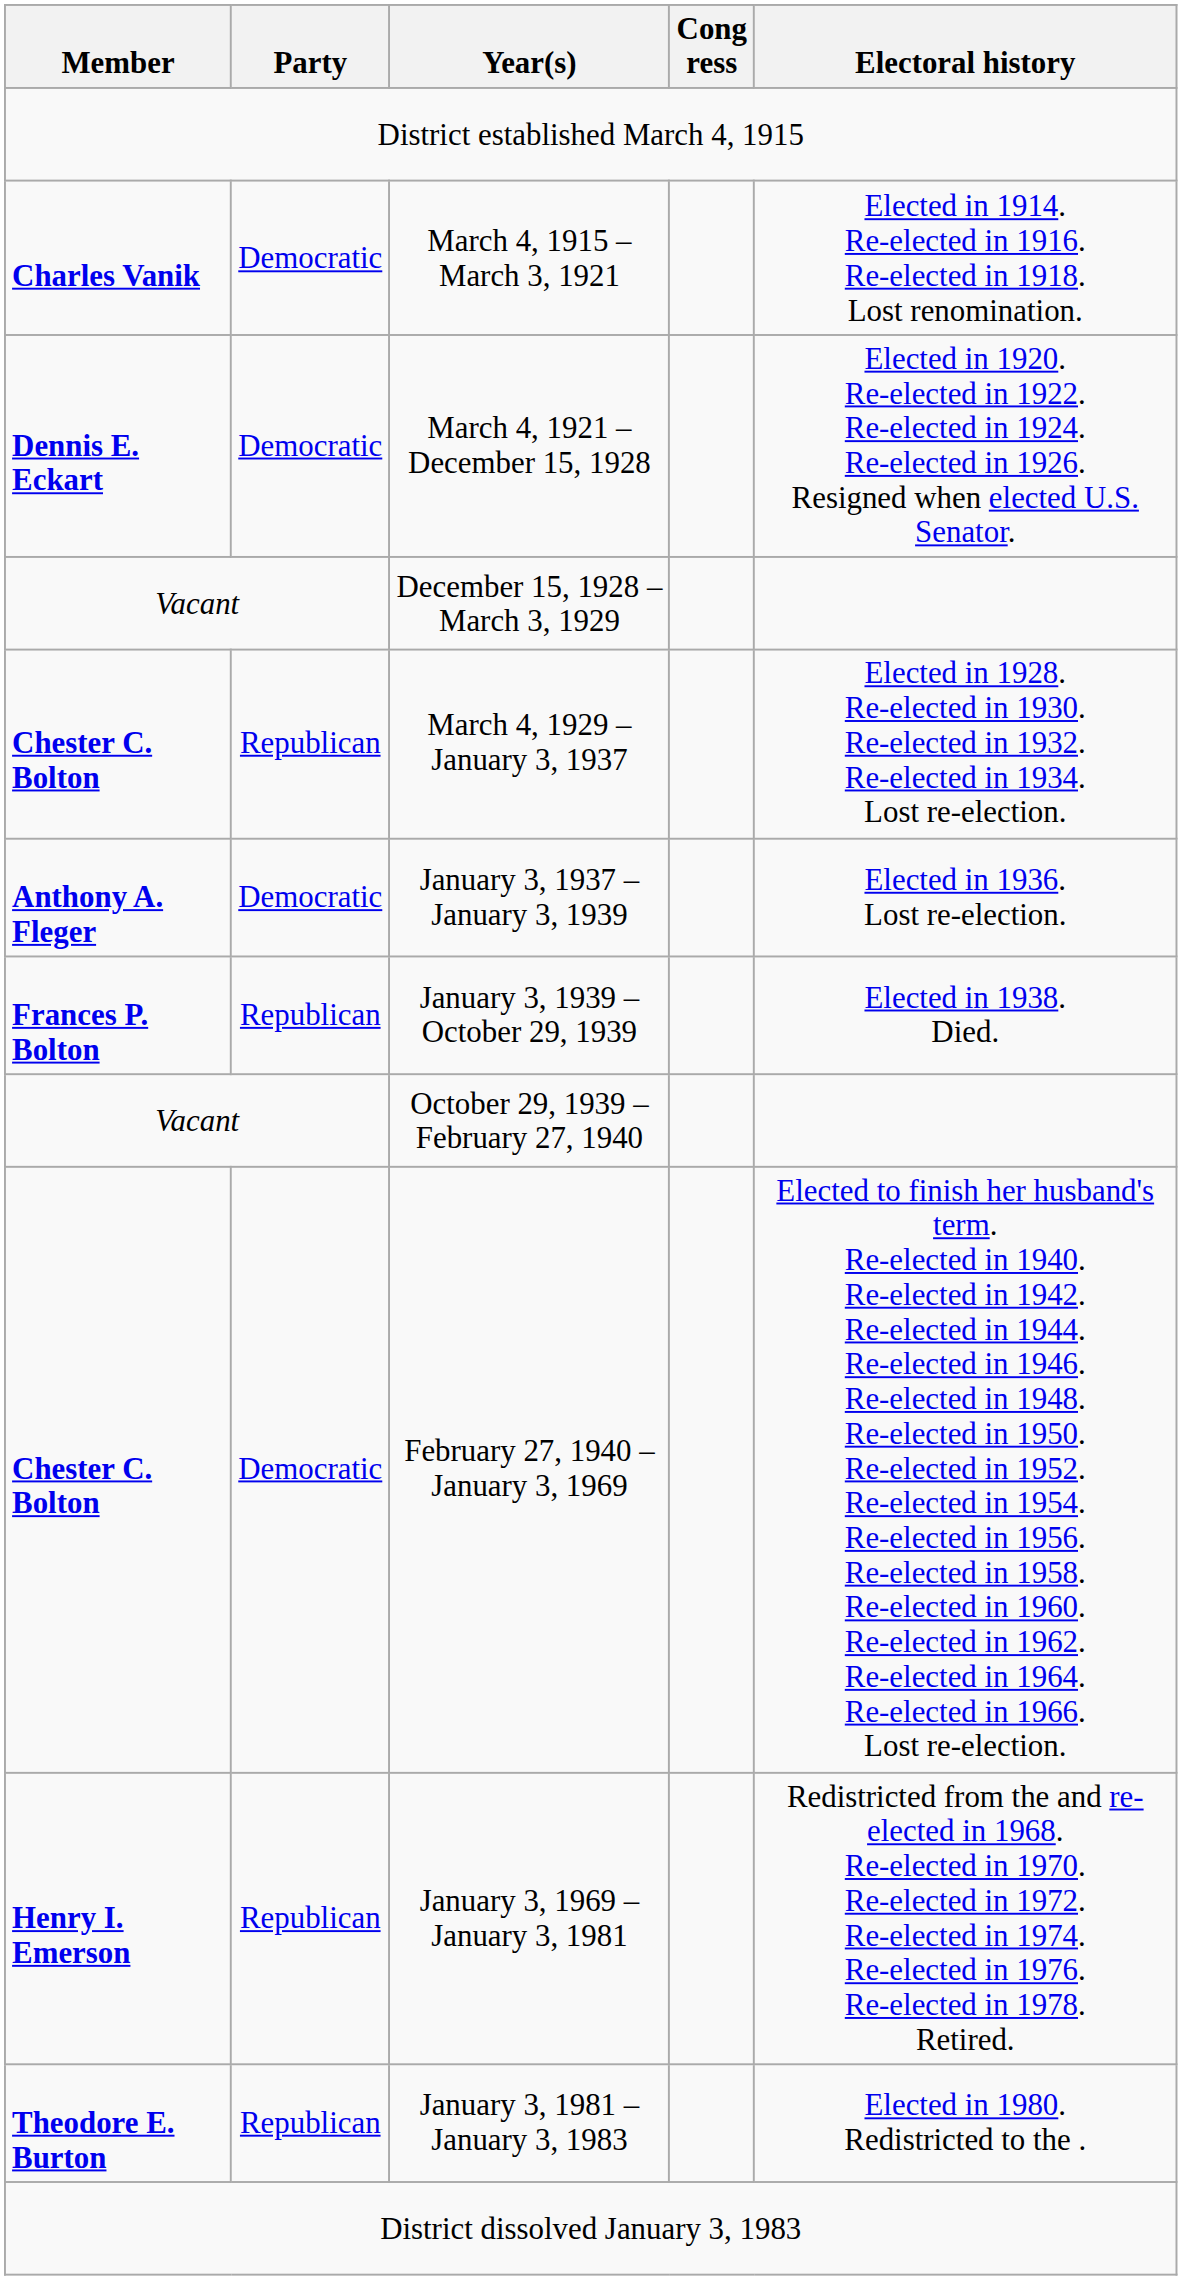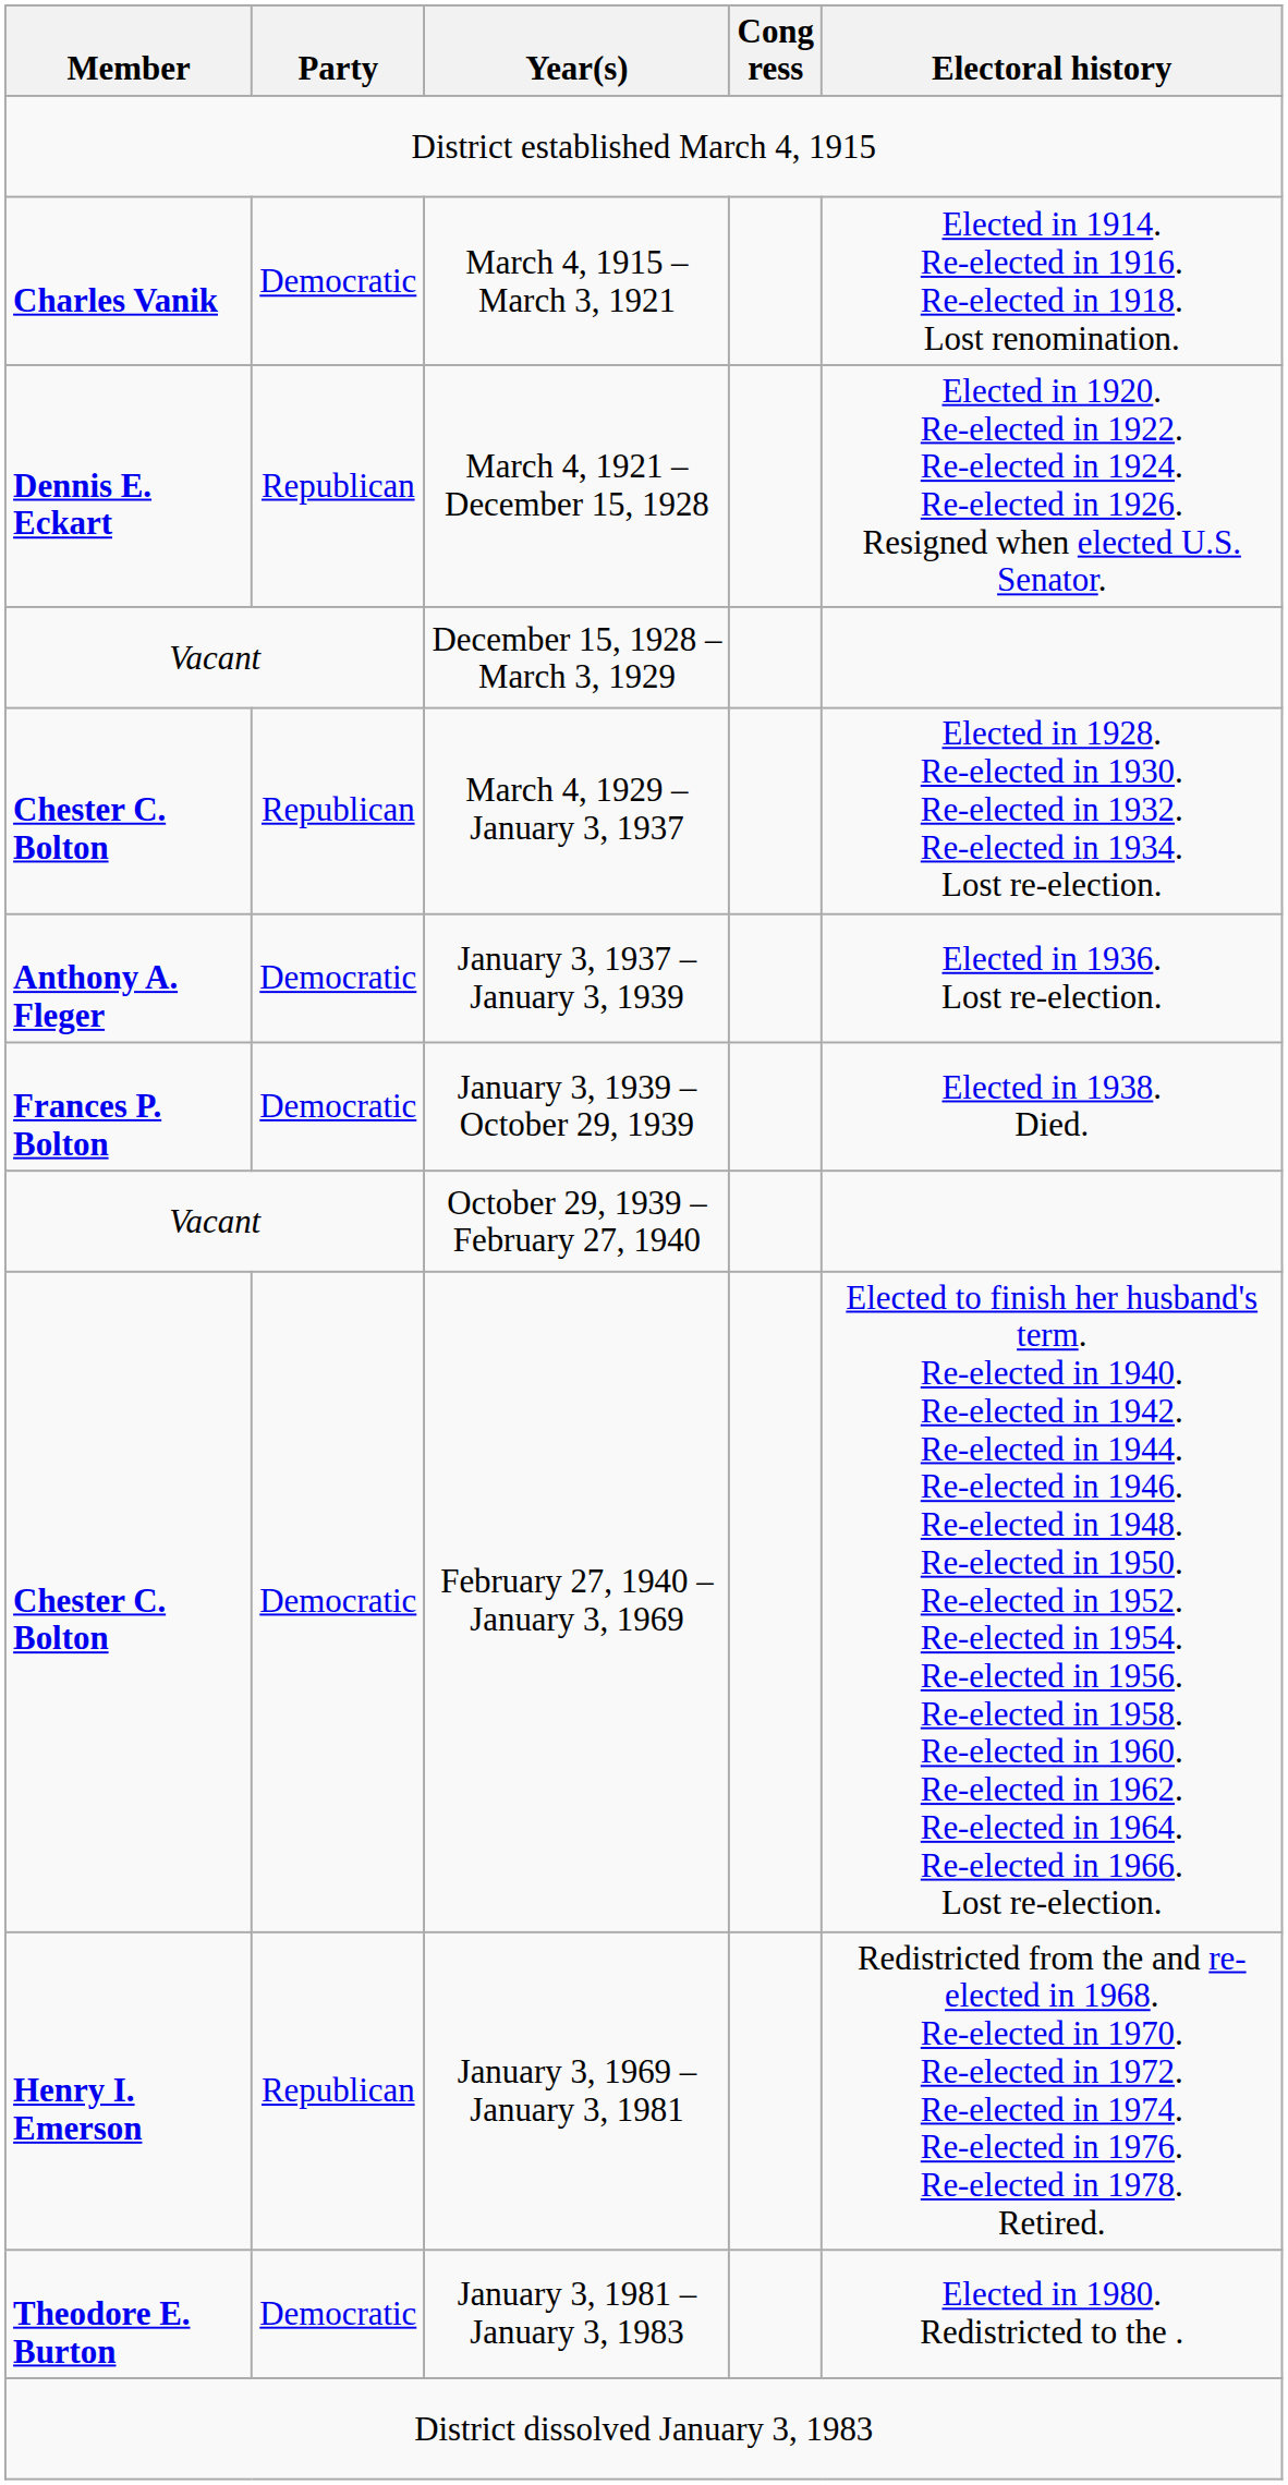March 4, 1921 – December 15, 1928 | Party: Democratic -> Republican
January 3, 1939 – October 29, 1939 | Party: Republican -> Democratic
January 3, 1981 – January 3, 1983 | Party: Republican -> Democratic
